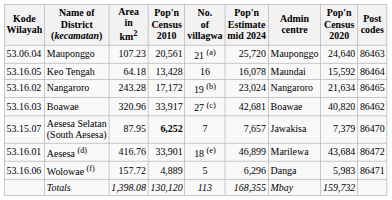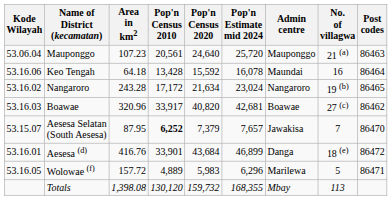columns swapped: Pop'n Census 2020 <-> No. of villagwa
Keo Tengah | Kode Wilayah: 53.16.05 -> 53.16.06
Aesesa (d) | Admin centre: Marilewa -> Danga
Wolowae (f) | Kode Wilayah: 53.16.06 -> 53.16.05
Wolowae (f) | Admin centre: Danga -> Marilewa
